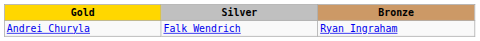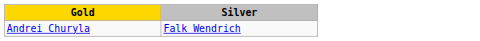- column: Bronze | Ryan Ingraham
